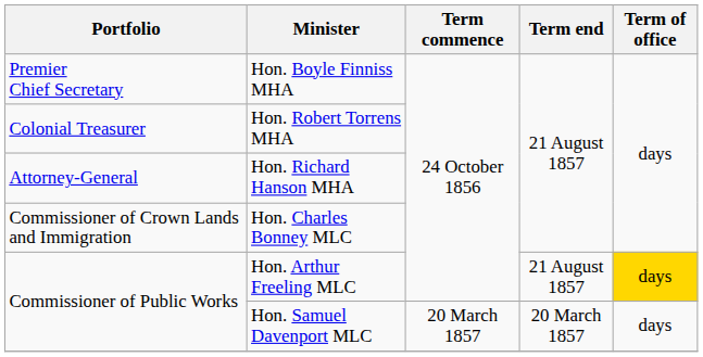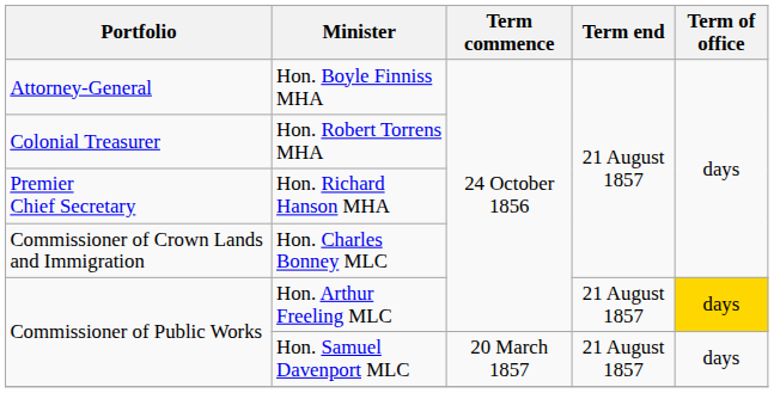Hon. Boyle Finniss MHA | Portfolio: Premier Chief Secretary -> Attorney-General
Hon. Richard Hanson MHA | Portfolio: Attorney-General -> Premier Chief Secretary
Hon. Samuel Davenport MLC | Term end: 20 March 1857 -> 21 August 1857
